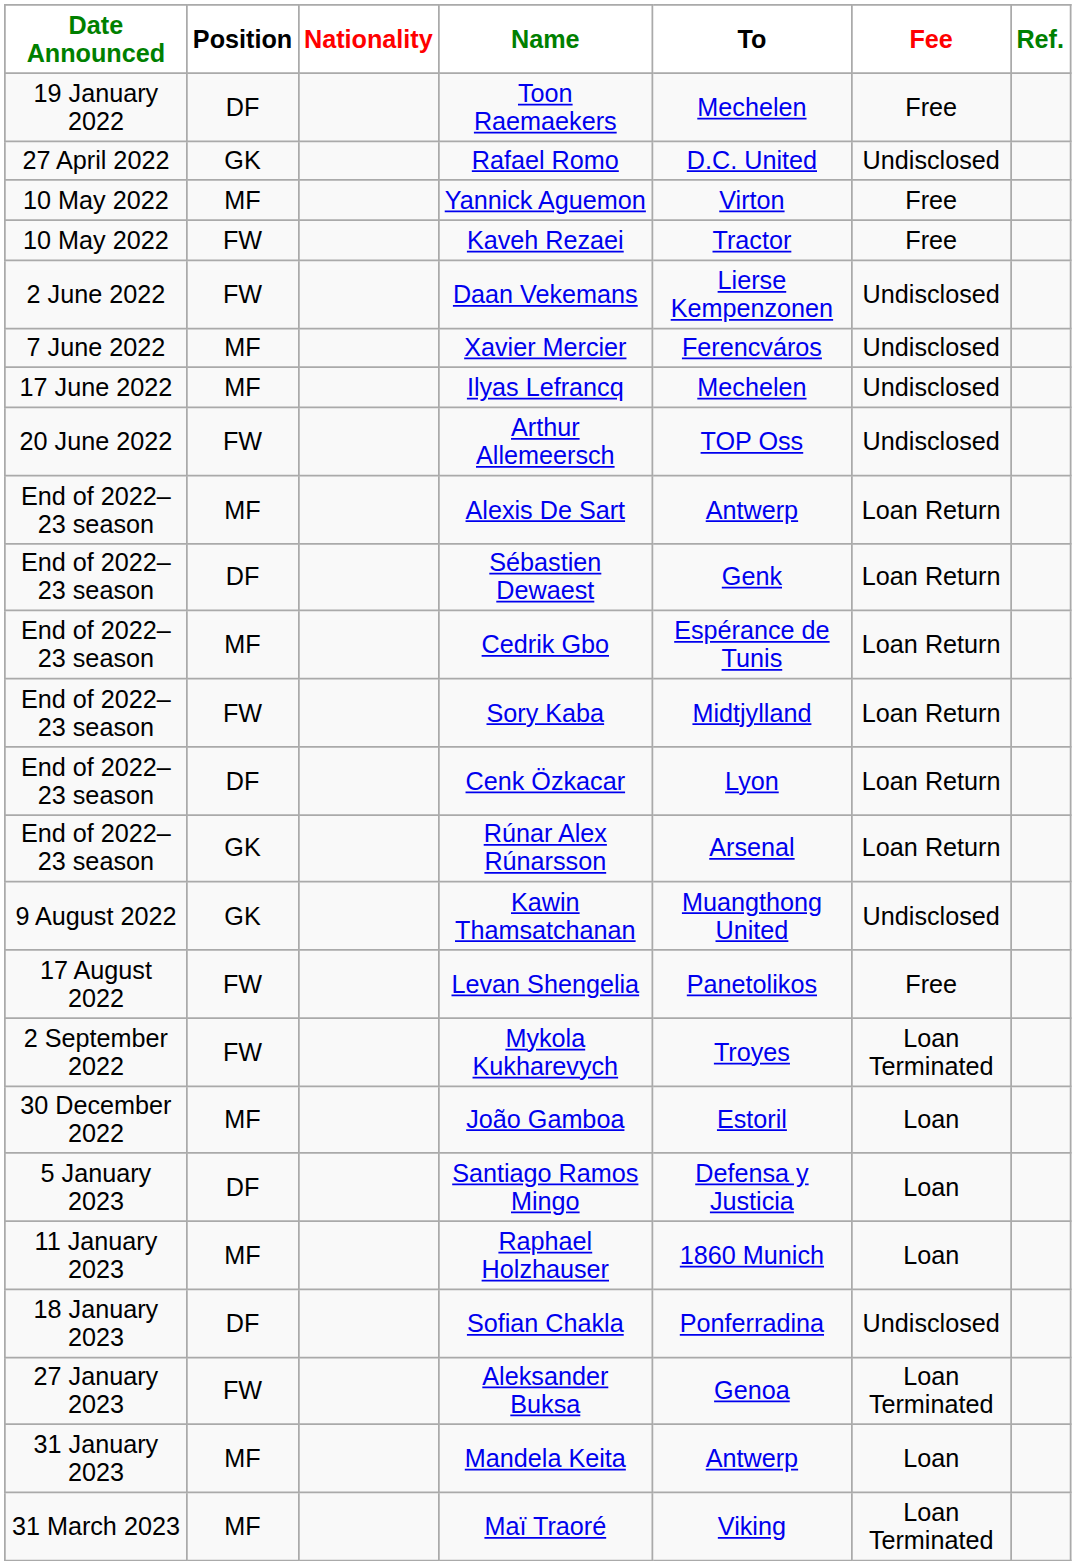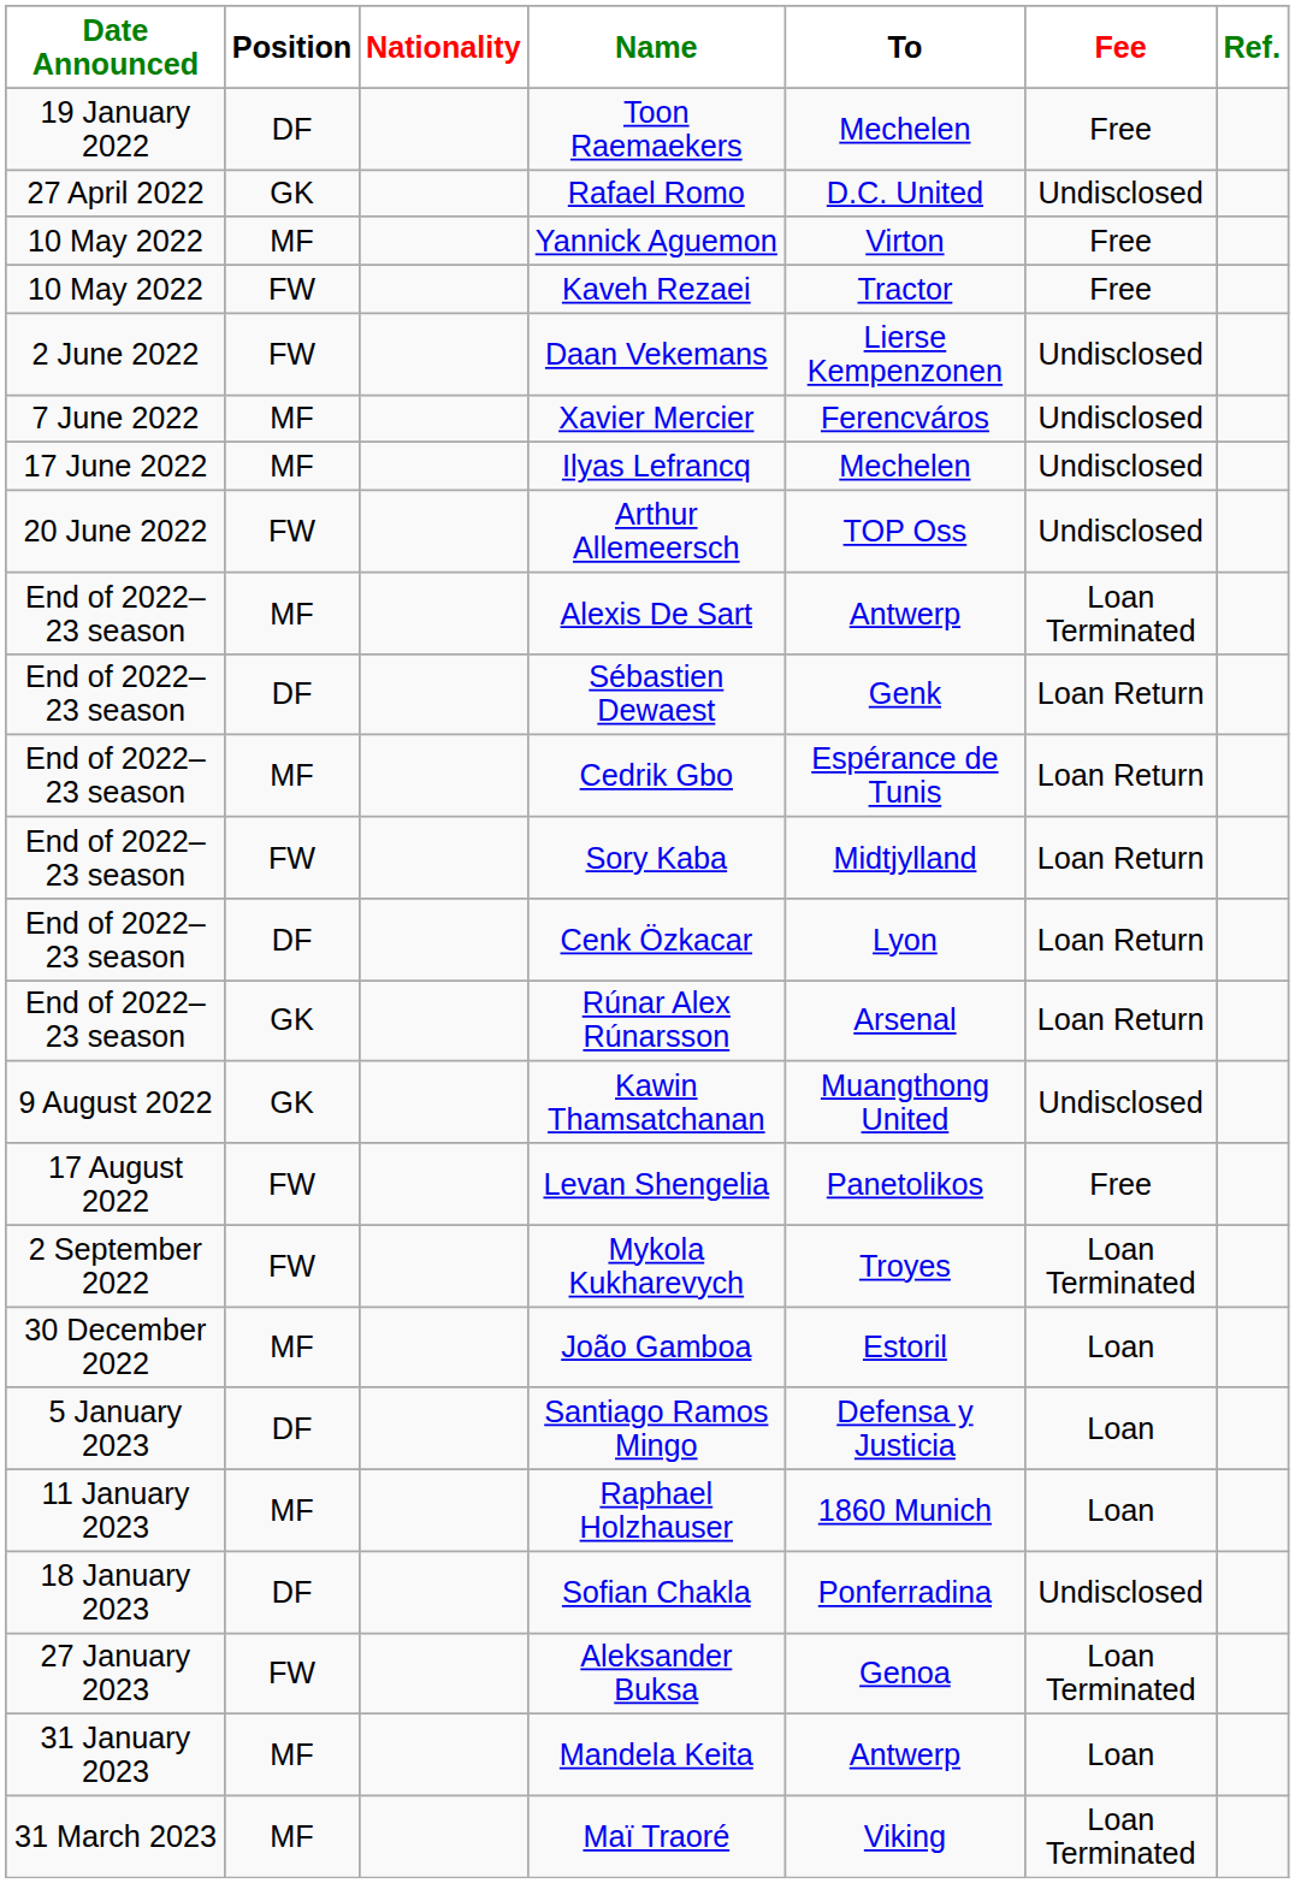Alexis De Sart | Fee: Loan Return -> Loan Terminated
